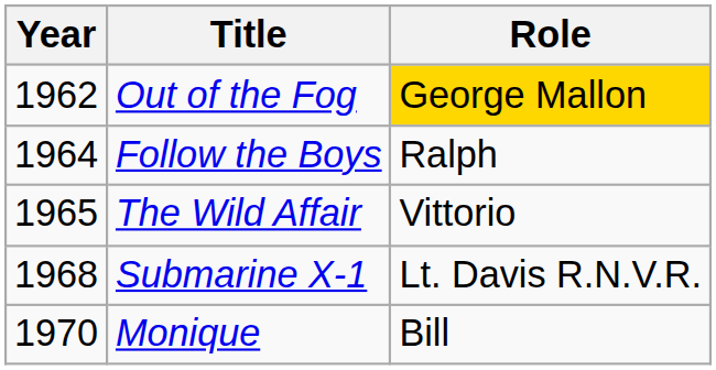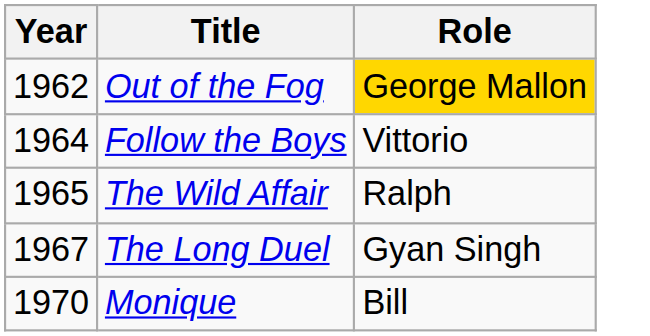Follow the Boys | Role: Ralph -> Vittorio
The Wild Affair | Role: Vittorio -> Ralph
+ row: 1967 | The Long Duel | Gyan Singh
- row: 1968 | Submarine X-1 | Lt. Davis R.N.V.R.
